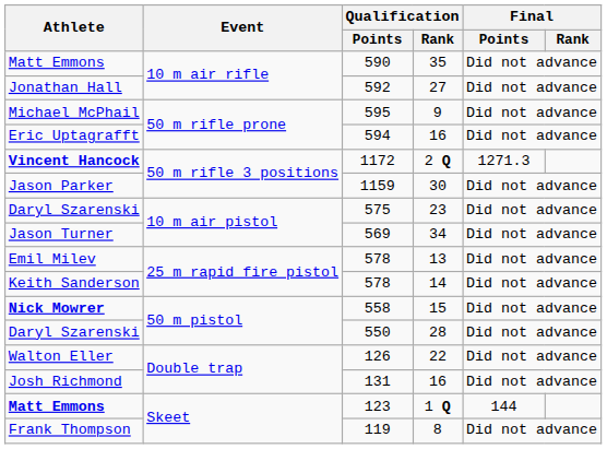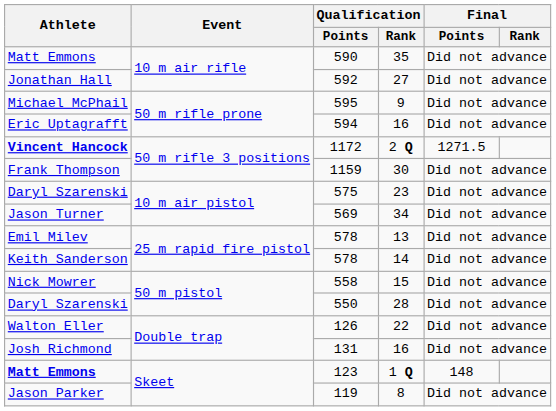1172 | Final / Points: 1271.3 -> 1271.5
1159 | Athlete: Jason Parker -> Frank Thompson
558 | Athlete: bold -> normal
123 | Final / Points: 144 -> 148
119 | Athlete: Frank Thompson -> Jason Parker
